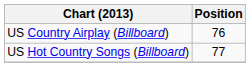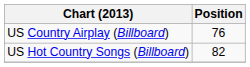US Hot Country Songs (Billboard) | Position: 77 -> 82
